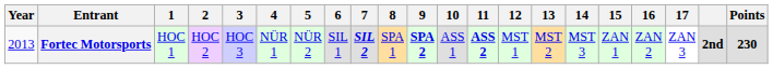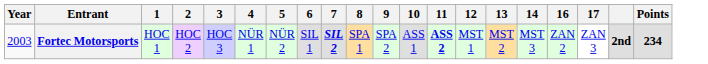- column: 15 | ZAN 1
Fortec Motorsports | Year: 2013 -> 2003
Fortec Motorsports | 9: bold -> normal
Fortec Motorsports | Points: 230 -> 234
